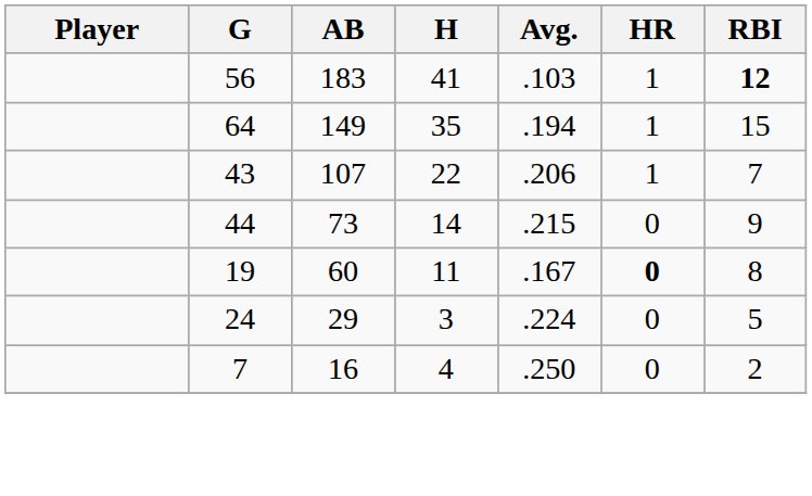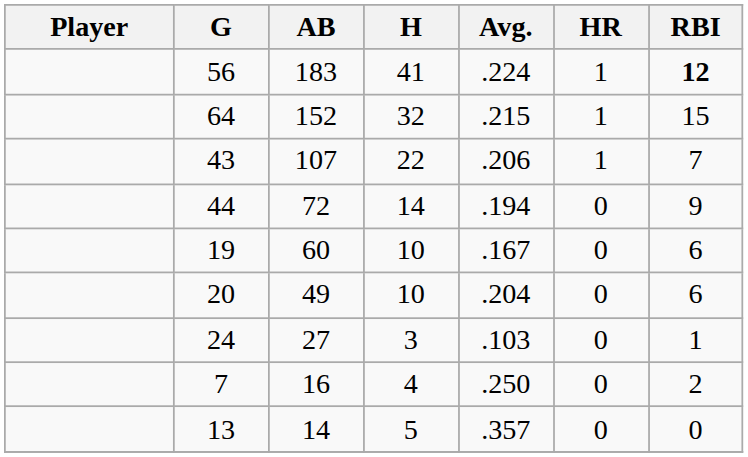56 | Avg.: .103 -> .224
64 | AB: 149 -> 152
64 | H: 35 -> 32
64 | Avg.: .194 -> .215
44 | AB: 73 -> 72
44 | Avg.: .215 -> .194
19 | H: 11 -> 10
19 | HR: bold -> normal
19 | RBI: 8 -> 6
+ row: 20 | 49 | 10 | .204 | 0 | 6
24 | AB: 29 -> 27
24 | Avg.: .224 -> .103
24 | RBI: 5 -> 1
+ row: 13 | 14 | 5 | .357 | 0 | 0
